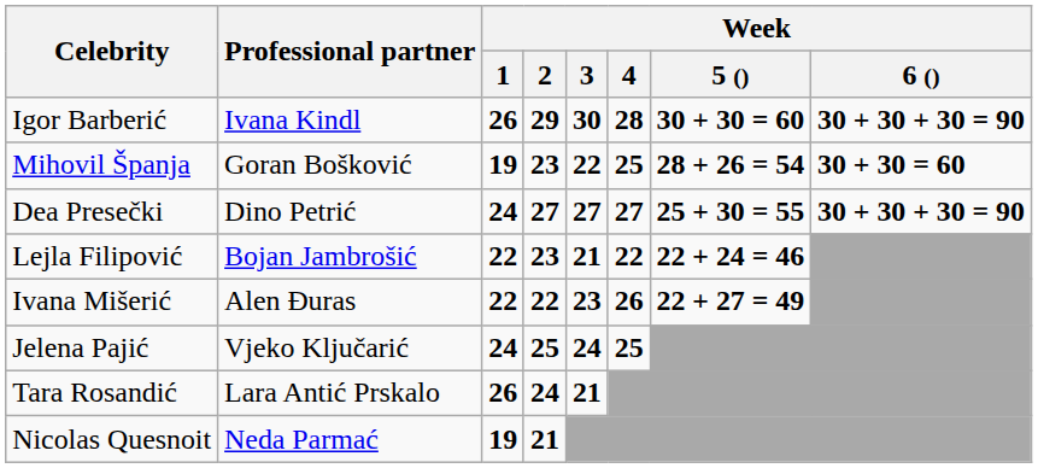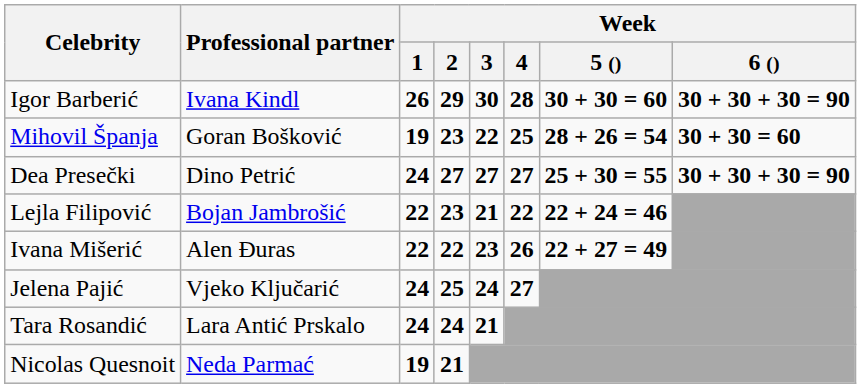Jelena Pajić | Week / 4: 25 -> 27
Tara Rosandić | Week / 1: 26 -> 24
